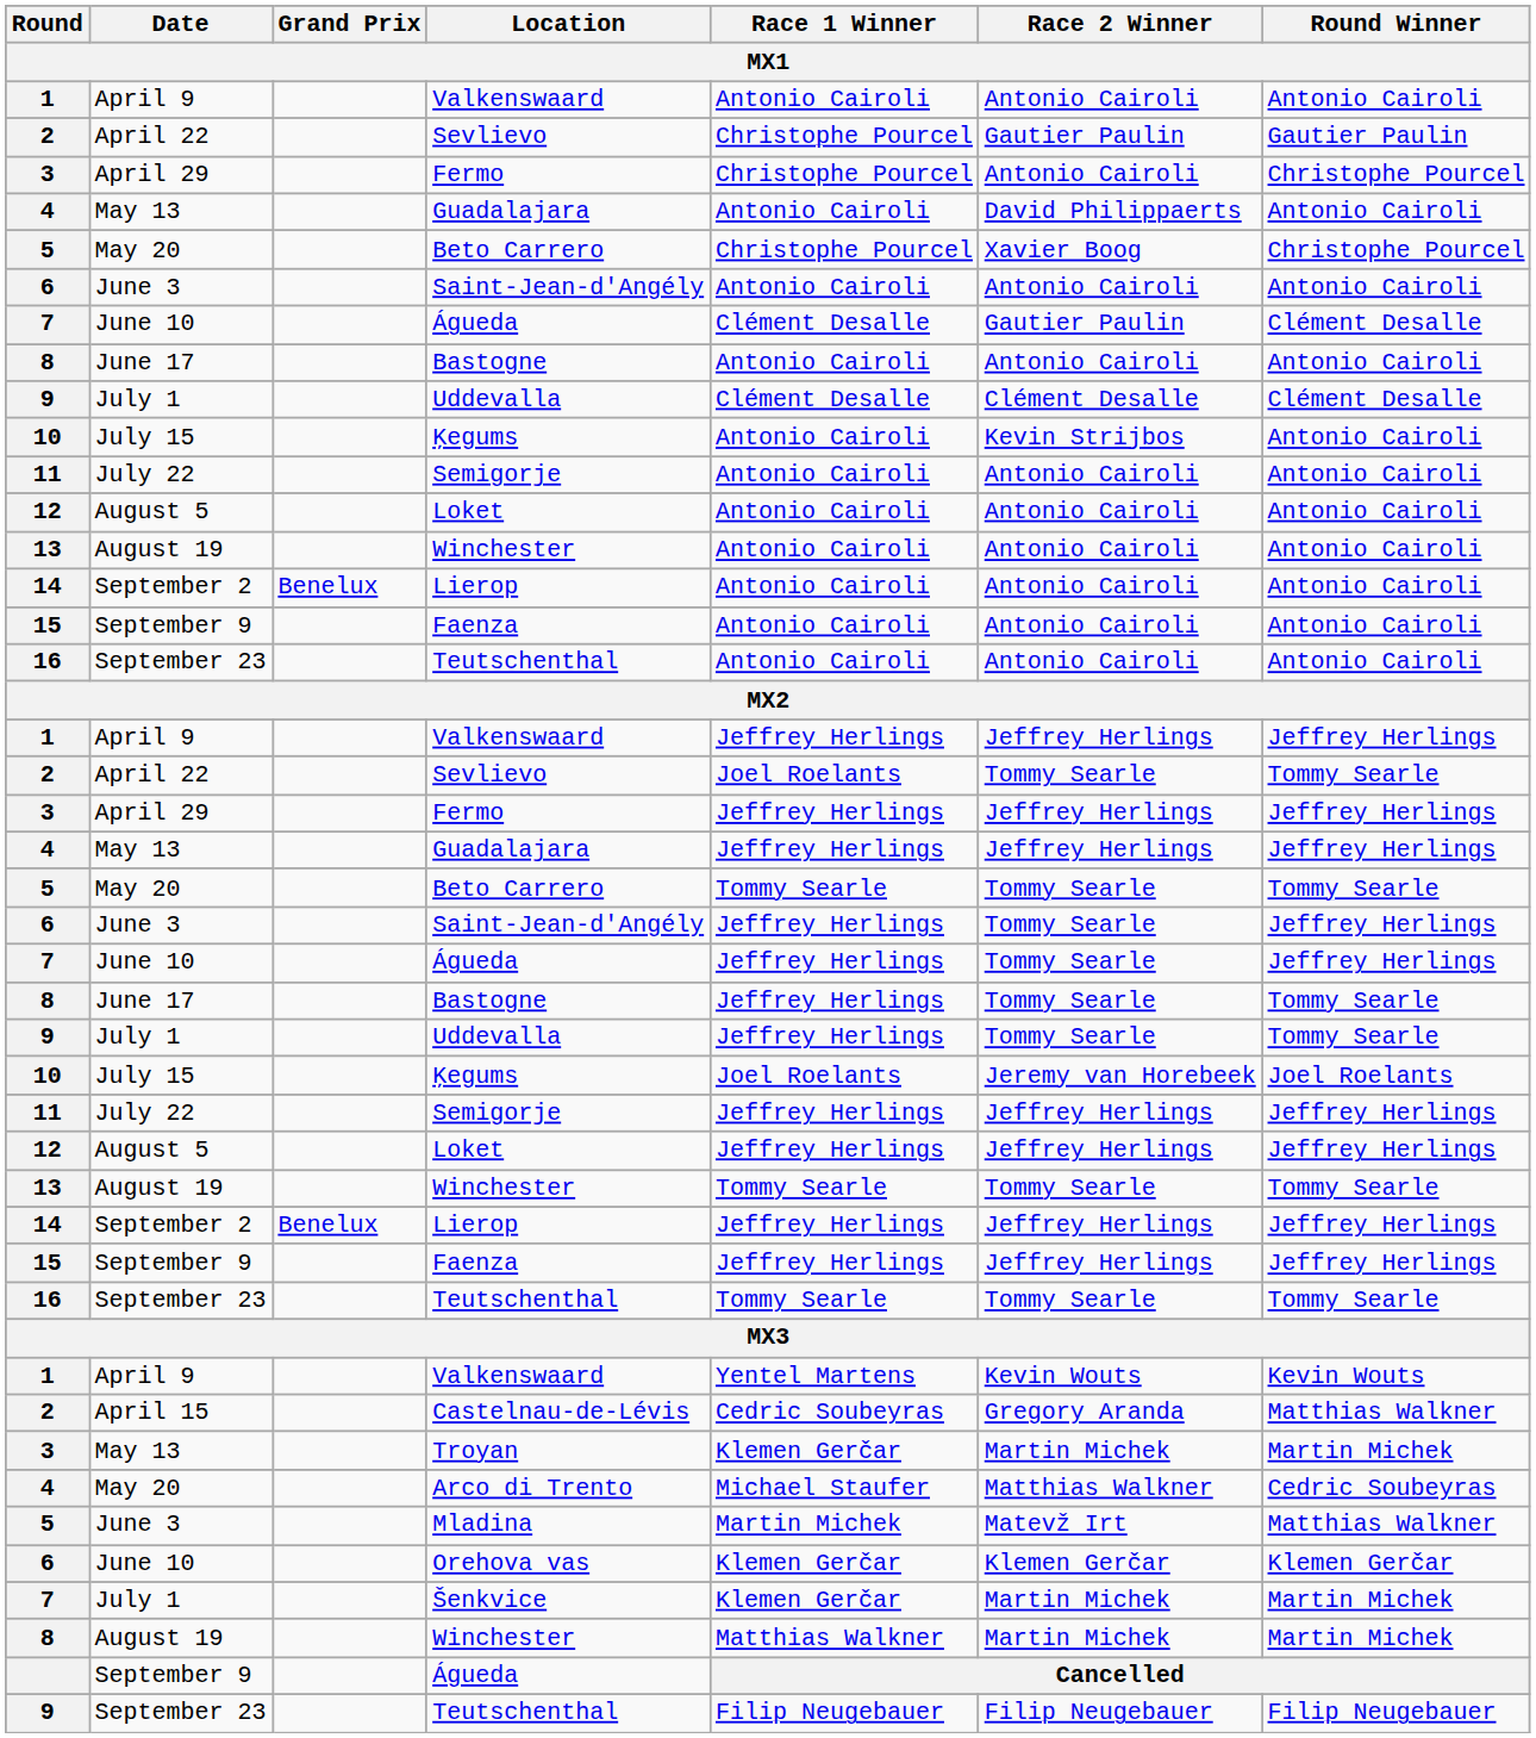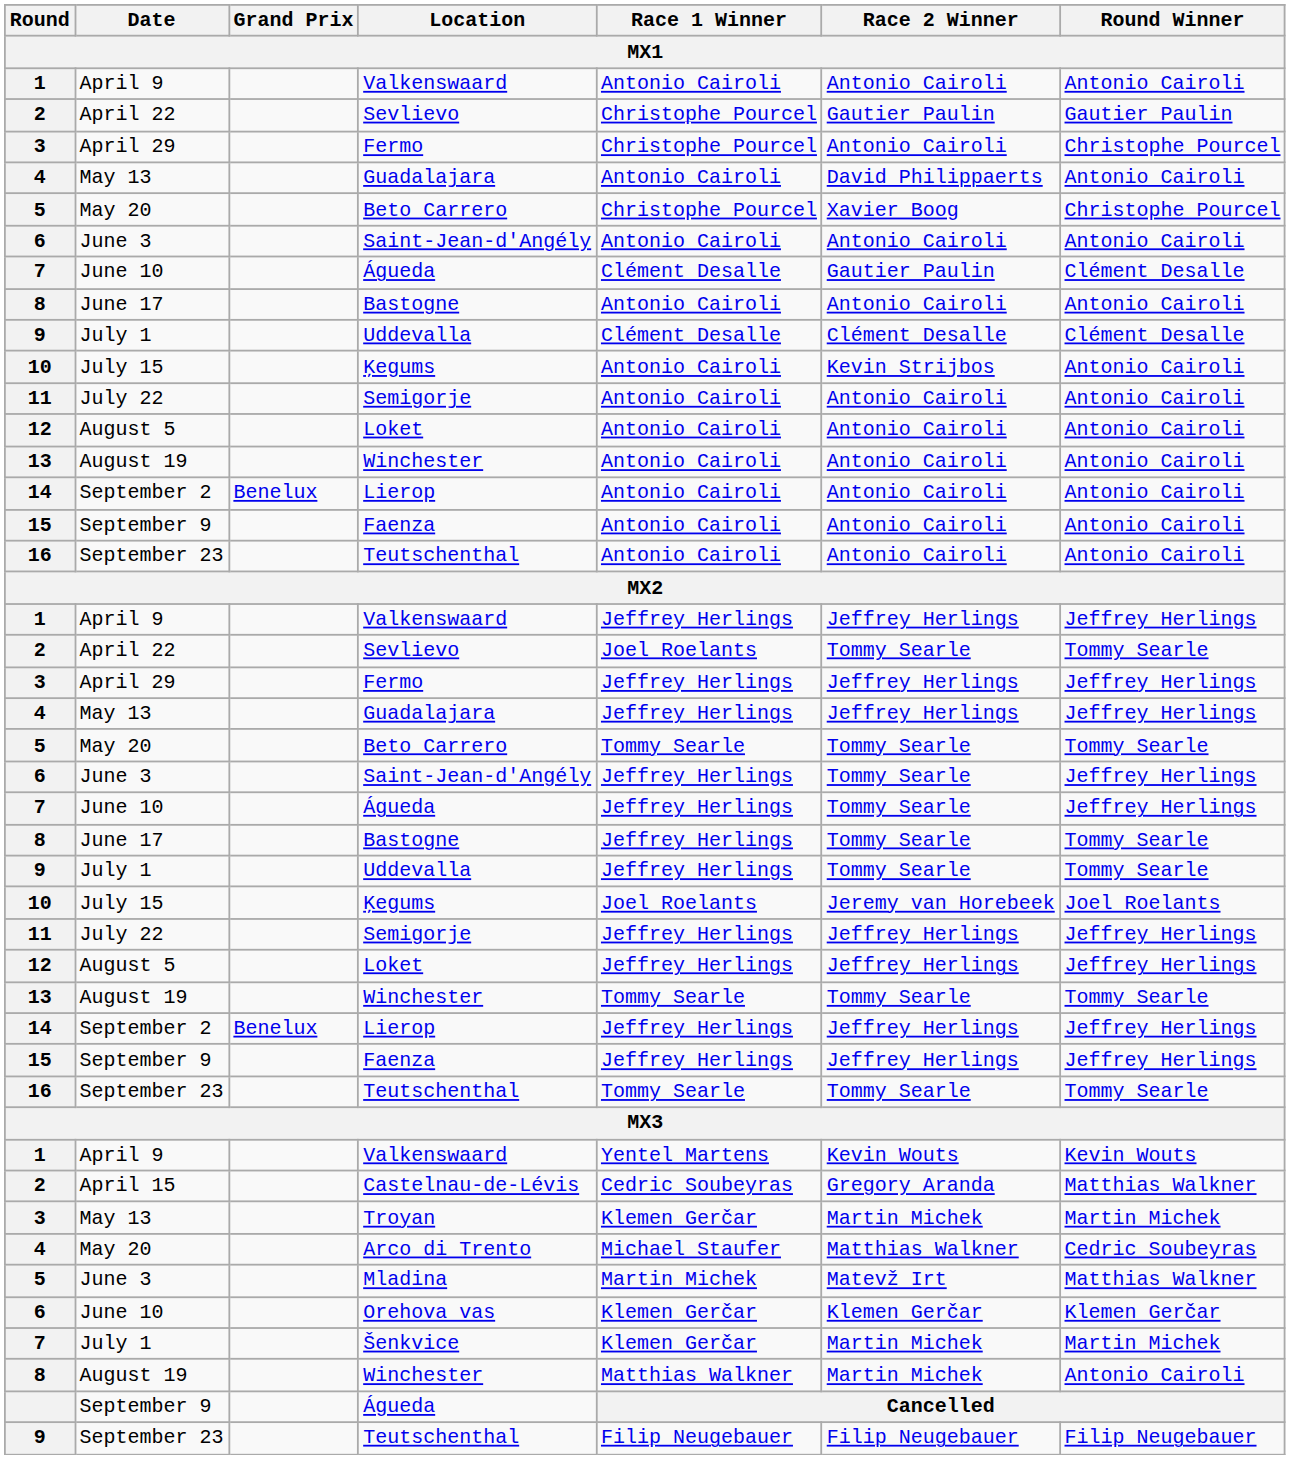8 / Winchester | Round Winner: Martin Michek -> Antonio Cairoli
